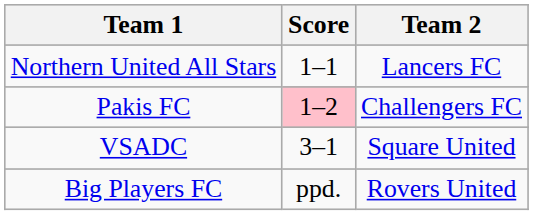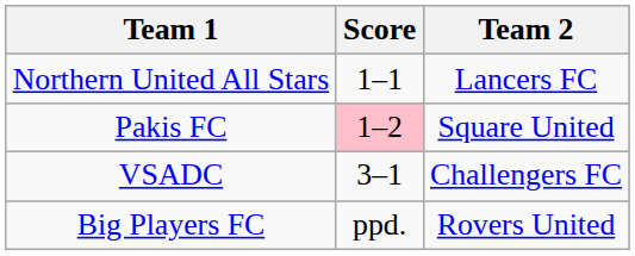Pakis FC | Team 2: Challengers FC -> Square United
VSADC | Team 2: Square United -> Challengers FC
